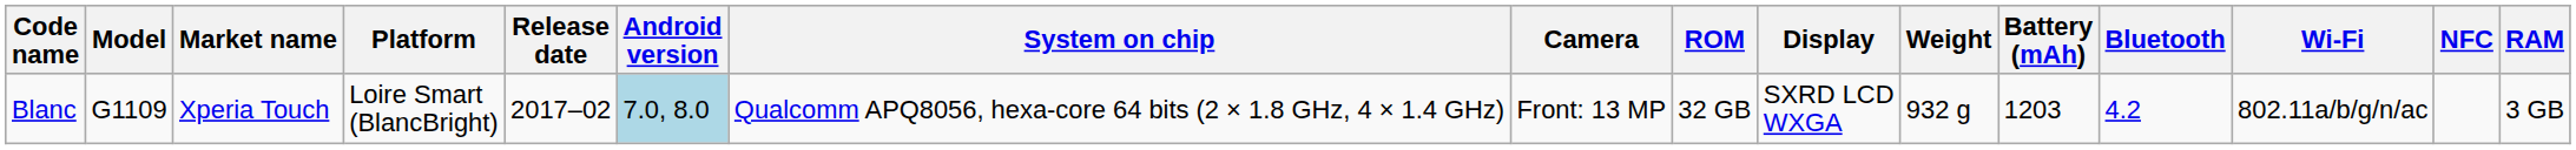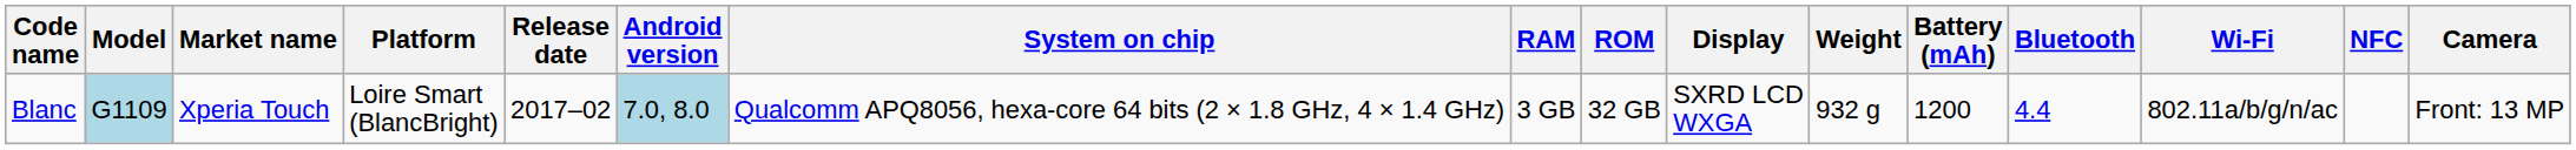columns swapped: RAM <-> Camera
Blanc | Model: no background -> lightblue background
Blanc | Battery (mAh): 1203 -> 1200
Blanc | Bluetooth: 4.2 -> 4.4
